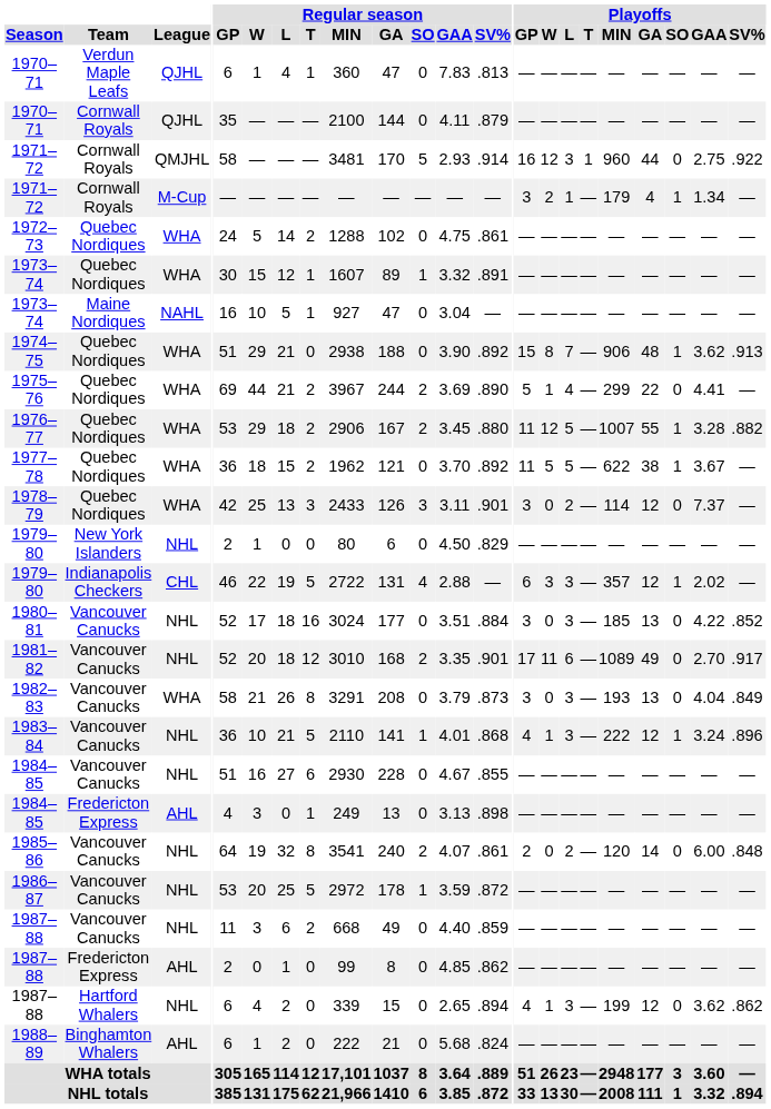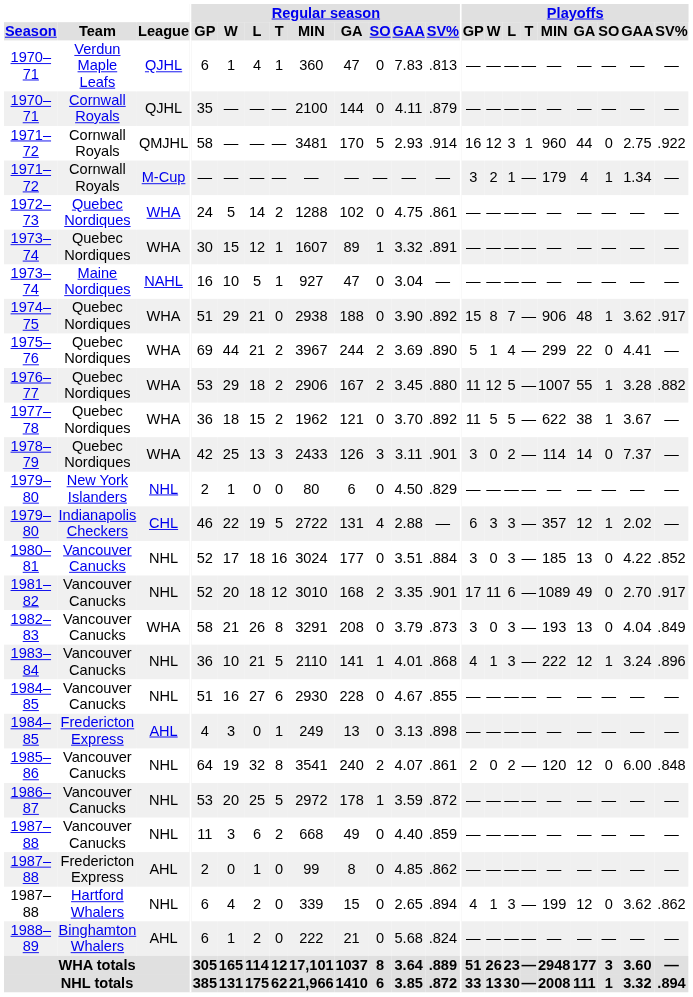1974–75 | Playoffs / SV%: .913 -> .917
1978–79 | Playoffs / GA: 12 -> 14
1985–86 | Playoffs / GA: 14 -> 12
